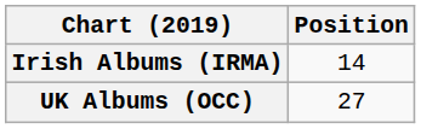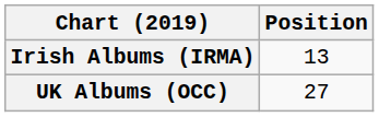Irish Albums (IRMA) | Position: 14 -> 13
